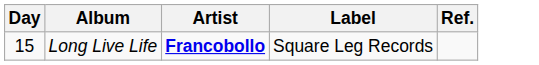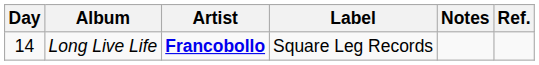+ column: Notes
Long Live Life | Day: 15 -> 14
